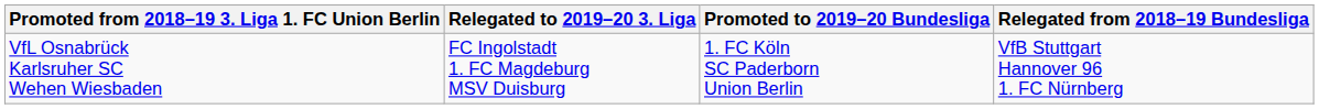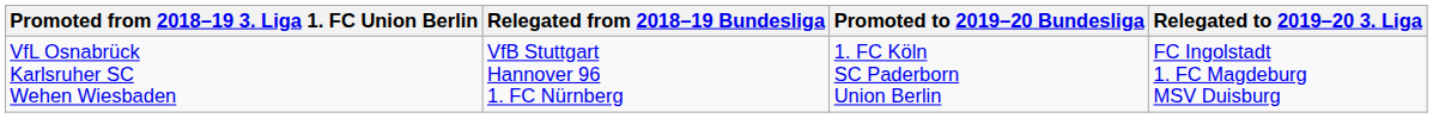columns swapped: Relegated from 2018–19 Bundesliga <-> Relegated to 2019–20 3. Liga
